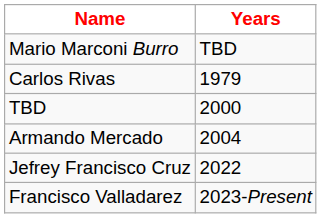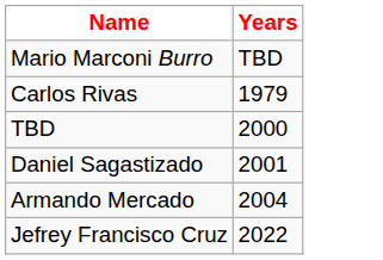+ row: Daniel Sagastizado | 2001
- row: Francisco Valladarez | 2023-Present
